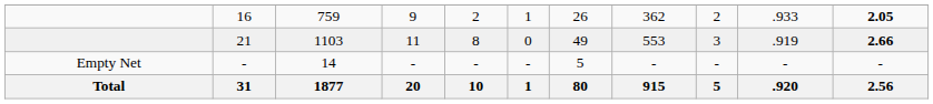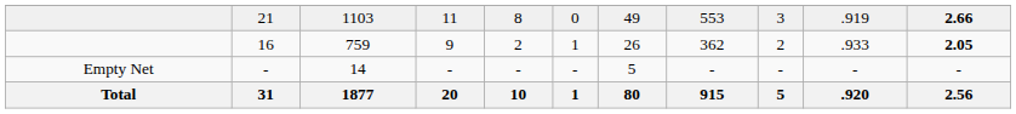rows swapped: 16 <-> 21
